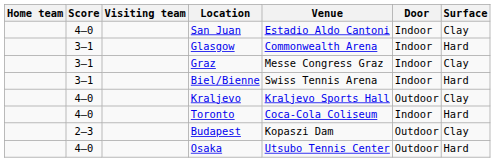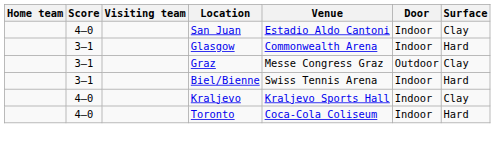Graz | Door: Indoor -> Outdoor
Kraljevo | Door: Outdoor -> Indoor
- row: 2–3 | Budapest | Kopaszi Dam | Outdoor | Clay
- row: 4–0 | Osaka | Utsubo Tennis Center | Outdoor | Hard
